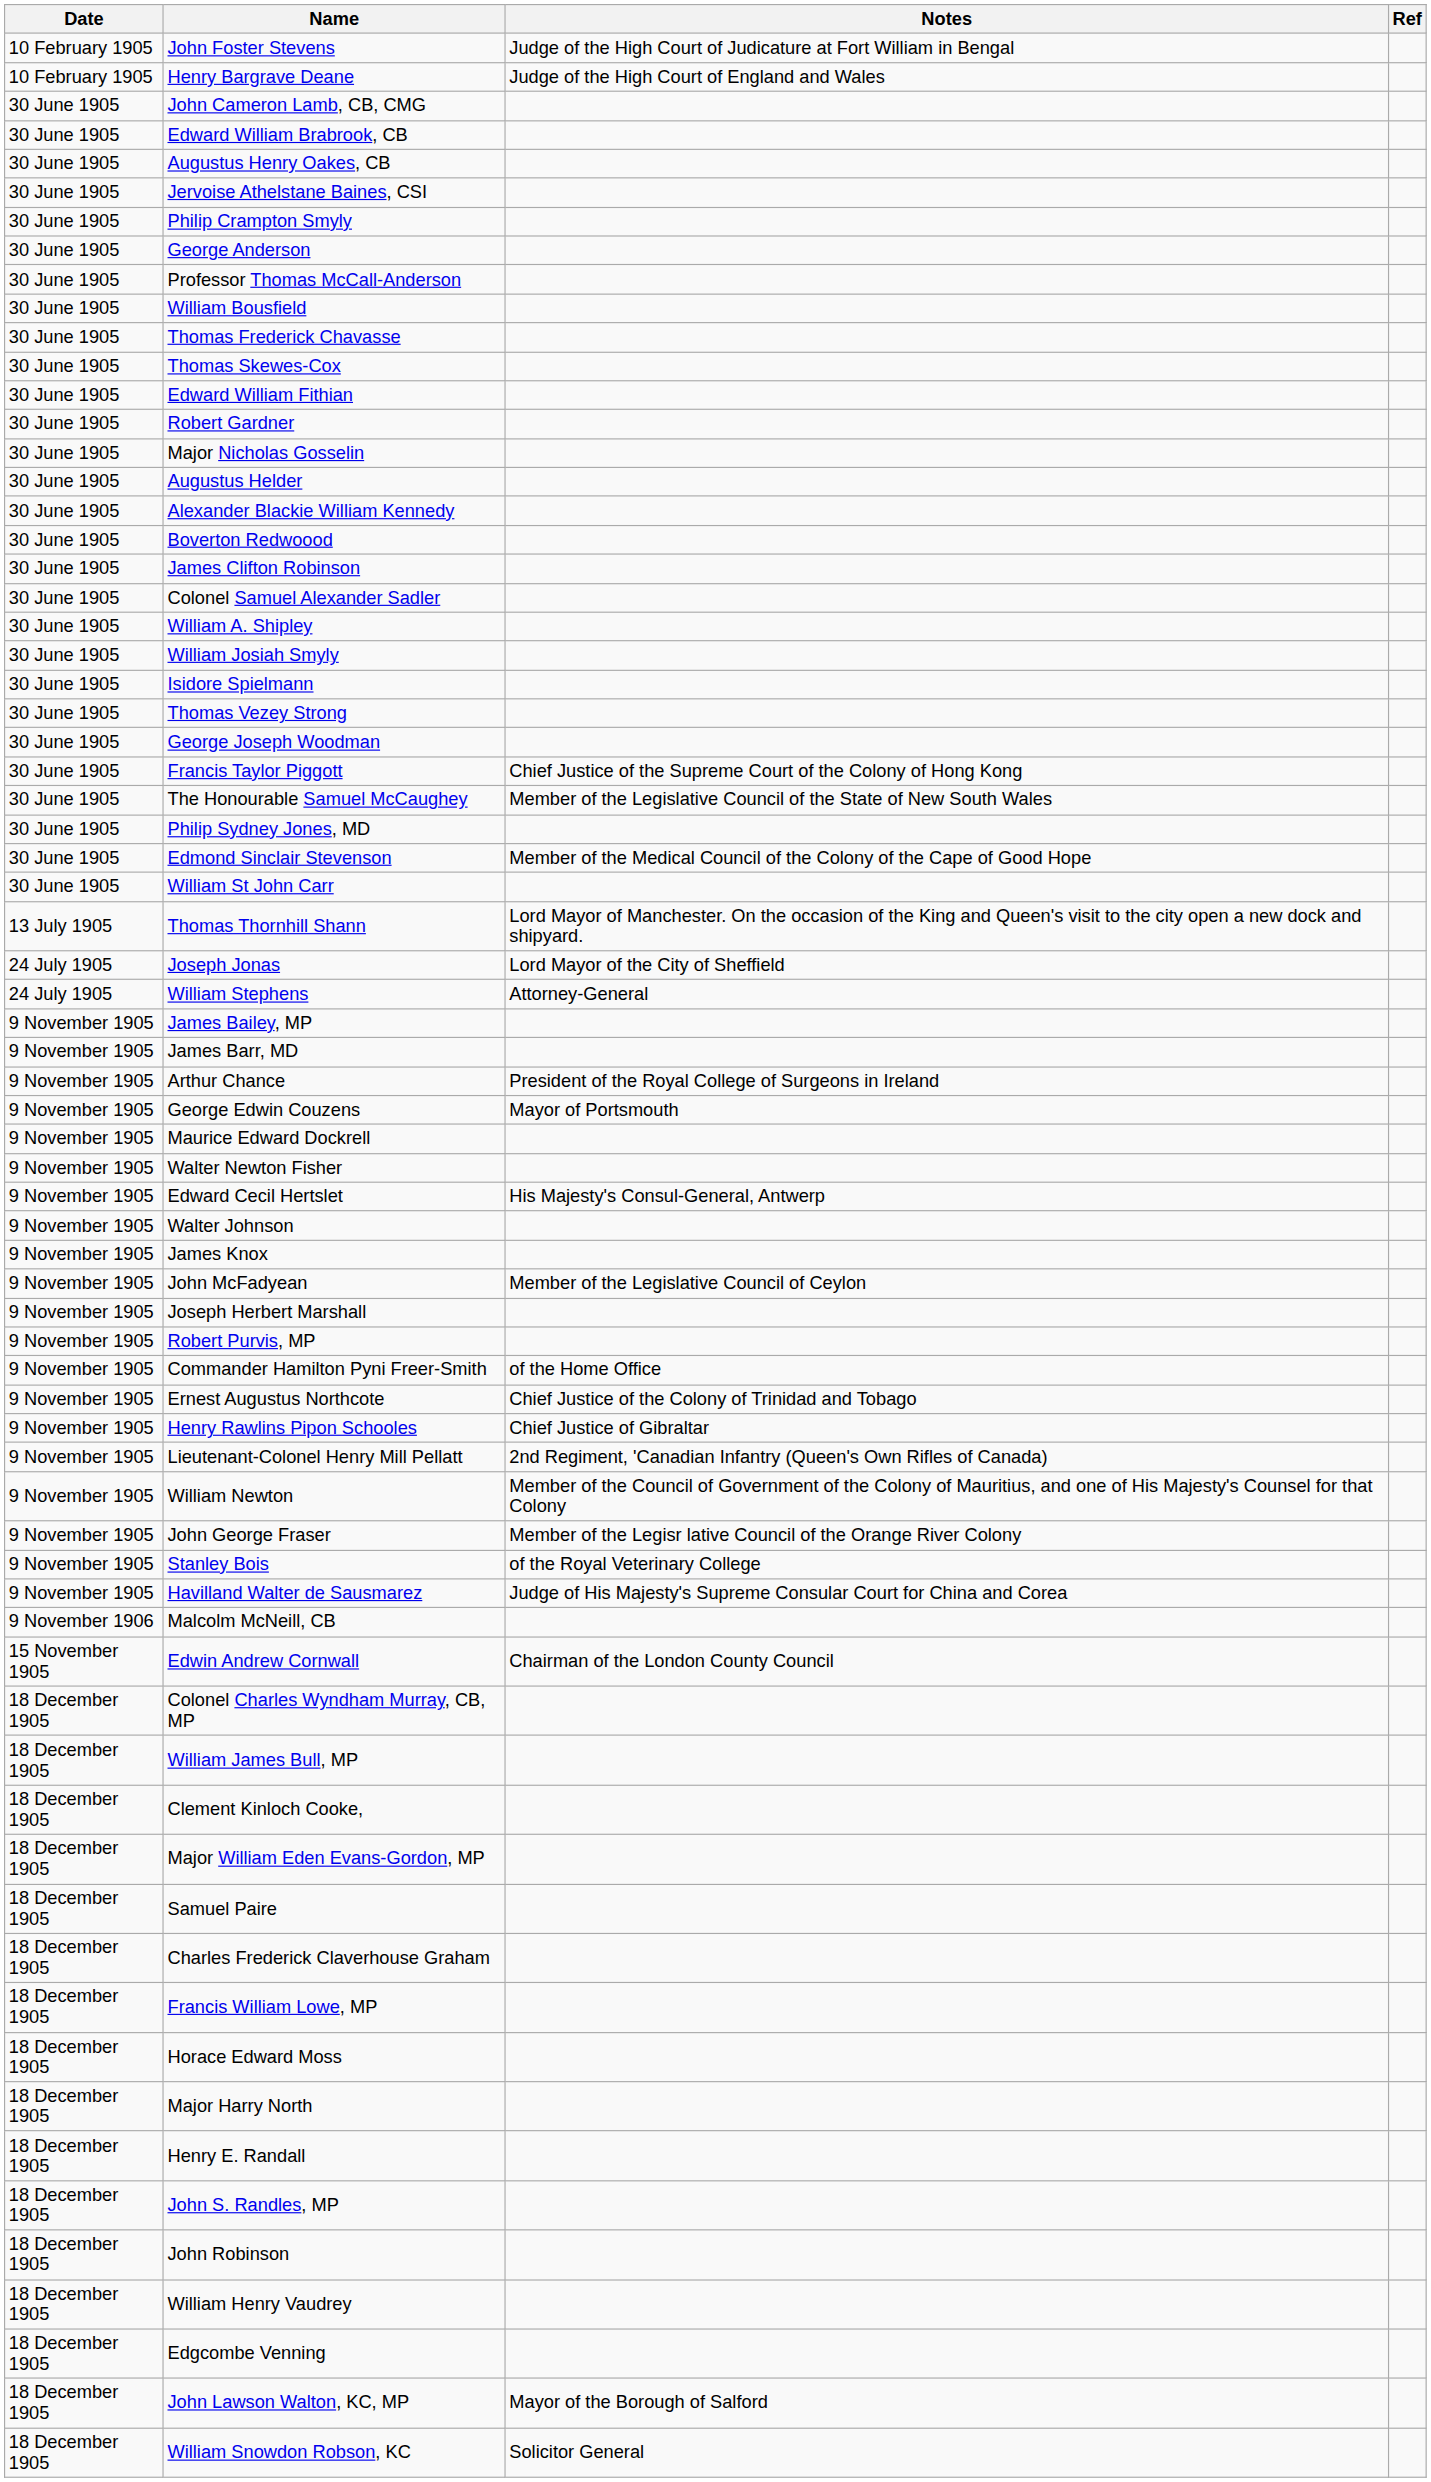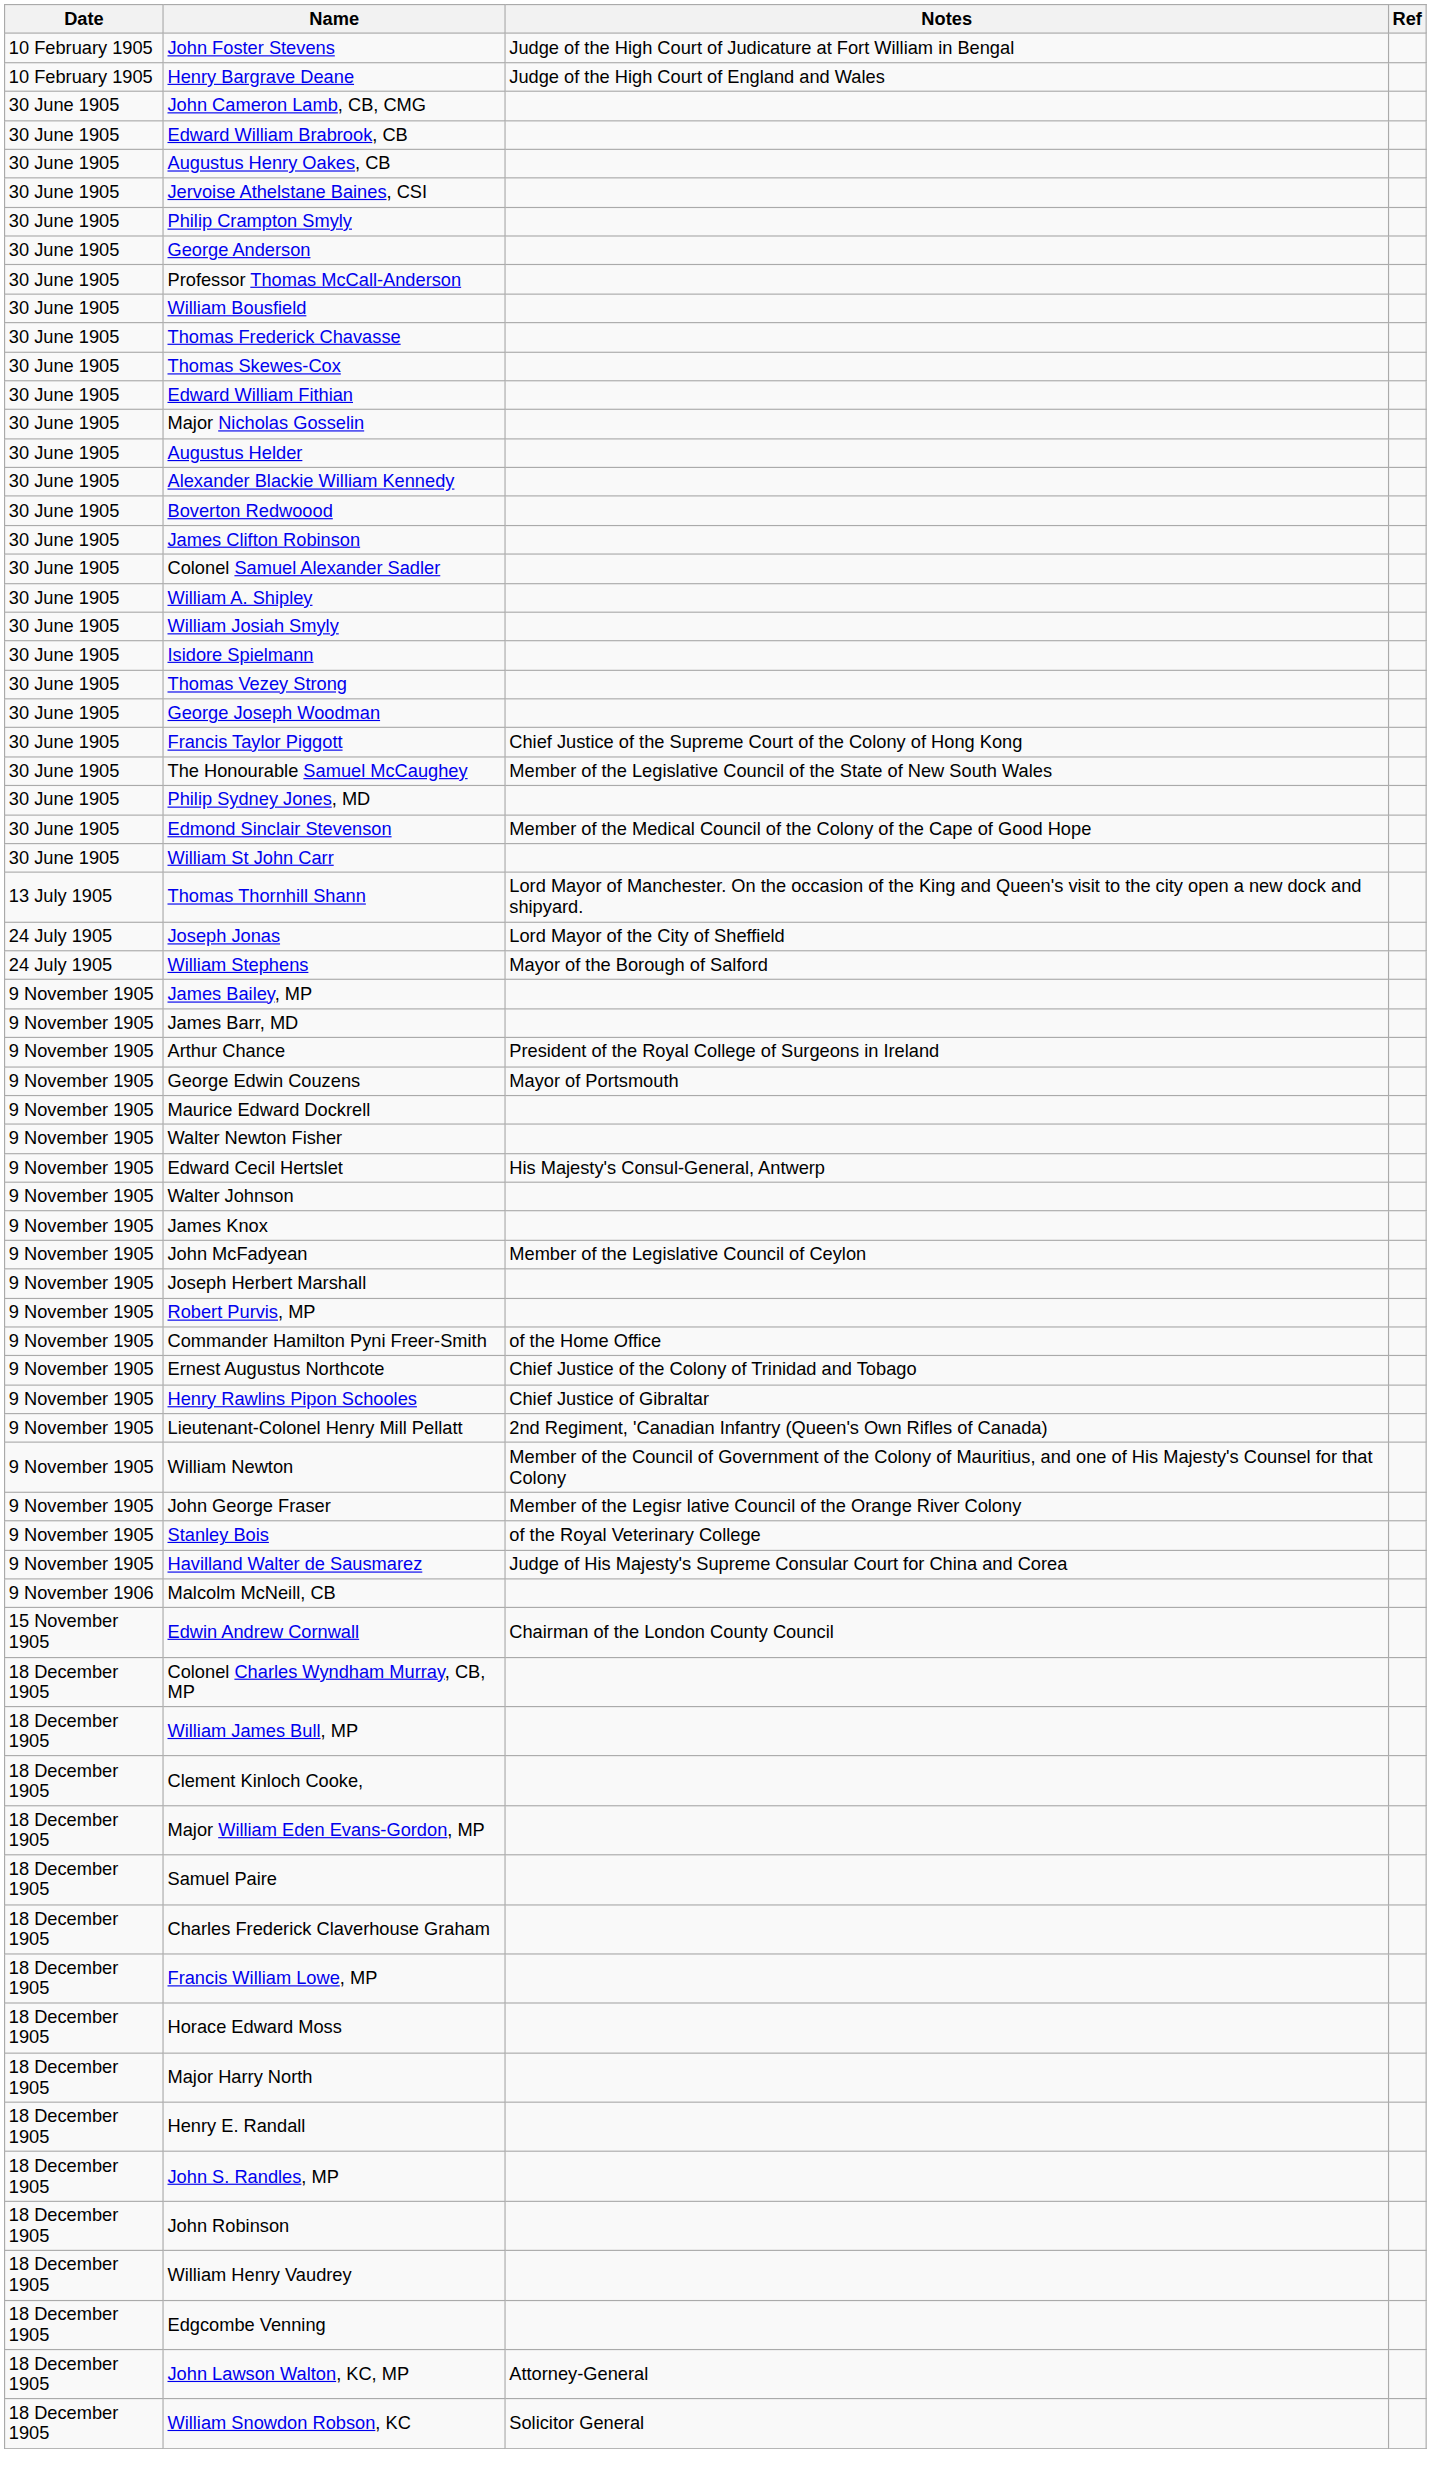- row: 30 June 1905 | Robert Gardner
William Stephens | Notes: Attorney-General -> Mayor of the Borough of Salford
John Lawson Walton, KC, MP | Notes: Mayor of the Borough of Salford -> Attorney-General
